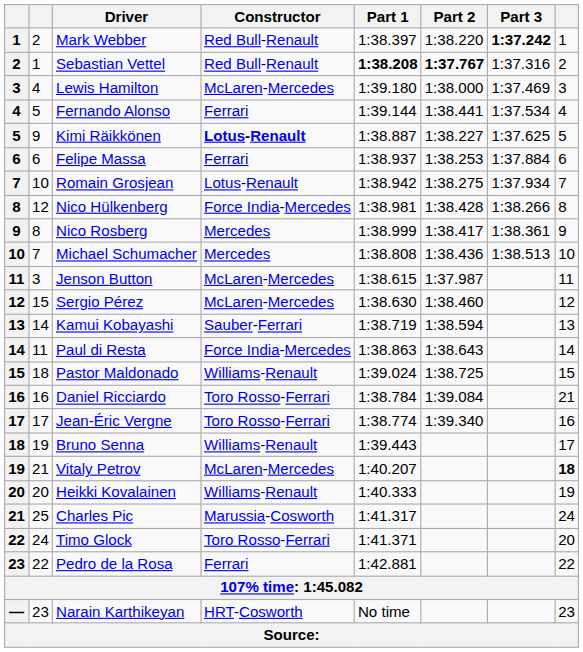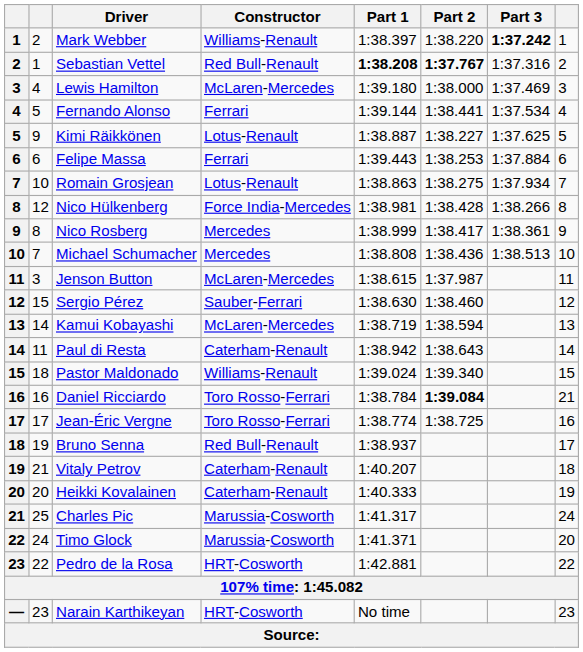Mark Webber | Constructor: Red Bull-Renault -> Williams-Renault
Kimi Räikkönen | Constructor: bold -> normal
Felipe Massa | Part 1: 1:38.937 -> 1:39.443
Romain Grosjean | Part 1: 1:38.942 -> 1:38.863
Sergio Pérez | Constructor: McLaren-Mercedes -> Sauber-Ferrari
Kamui Kobayashi | Constructor: Sauber-Ferrari -> McLaren-Mercedes
Paul di Resta | Constructor: Force India-Mercedes -> Caterham-Renault
Paul di Resta | Part 1: 1:38.863 -> 1:38.942
Pastor Maldonado | Part 2: 1:38.725 -> 1:39.340
Daniel Ricciardo | Part 2: normal -> bold
Jean-Éric Vergne | Part 2: 1:39.340 -> 1:38.725
Bruno Senna | Constructor: Williams-Renault -> Red Bull-Renault
Bruno Senna | Part 1: 1:39.443 -> 1:38.937
Vitaly Petrov | Constructor: McLaren-Mercedes -> Caterham-Renault
Vitaly Petrov | column 8: bold -> normal
Heikki Kovalainen | Constructor: Williams-Renault -> Caterham-Renault
Timo Glock | Constructor: Toro Rosso-Ferrari -> Marussia-Cosworth
Pedro de la Rosa | Constructor: Ferrari -> HRT-Cosworth
